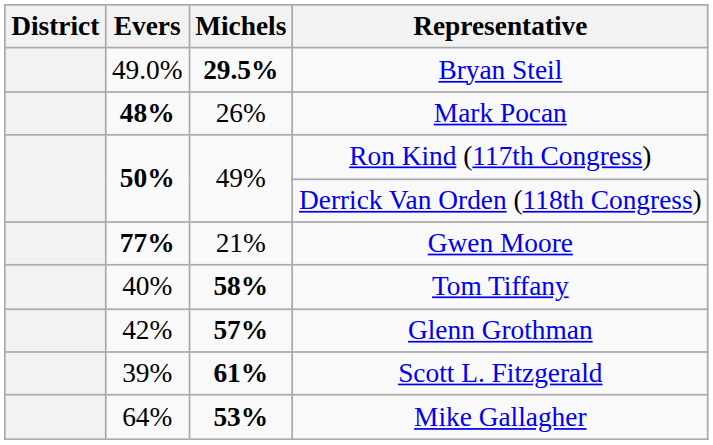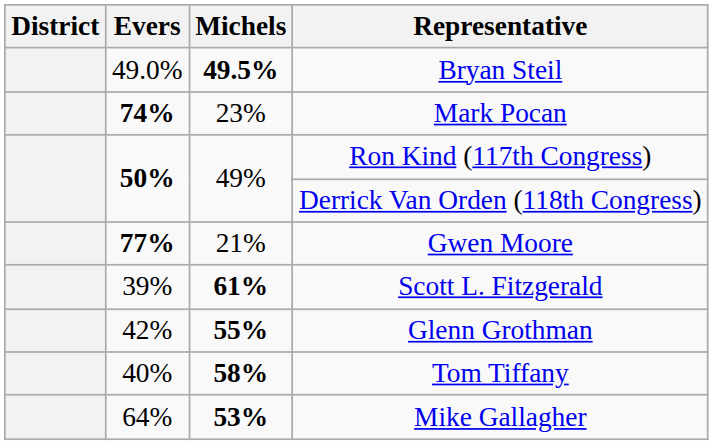Bryan Steil | Michels: 29.5% -> 49.5%
Mark Pocan | Evers: 48% -> 74%
Mark Pocan | Michels: 26% -> 23%
rows swapped: Scott L. Fitzgerald <-> Tom Tiffany
Glenn Grothman | Michels: 57% -> 55%
